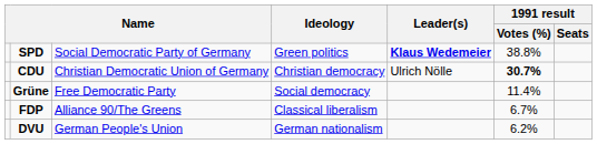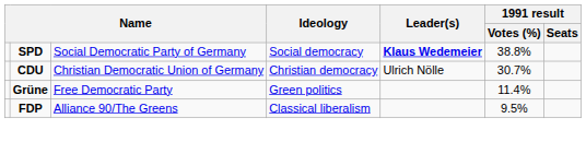SPD | Ideology: Green politics -> Social democracy
CDU | 1991 result / Votes (%): bold -> normal
Grüne | Ideology: Social democracy -> Green politics
FDP | 1991 result / Votes (%): 6.7% -> 9.5%
- row: DVU | German People's Union | German nationalism | 6.2%
